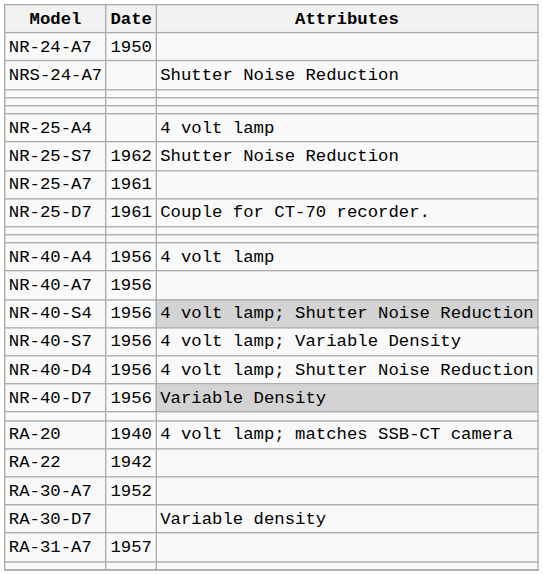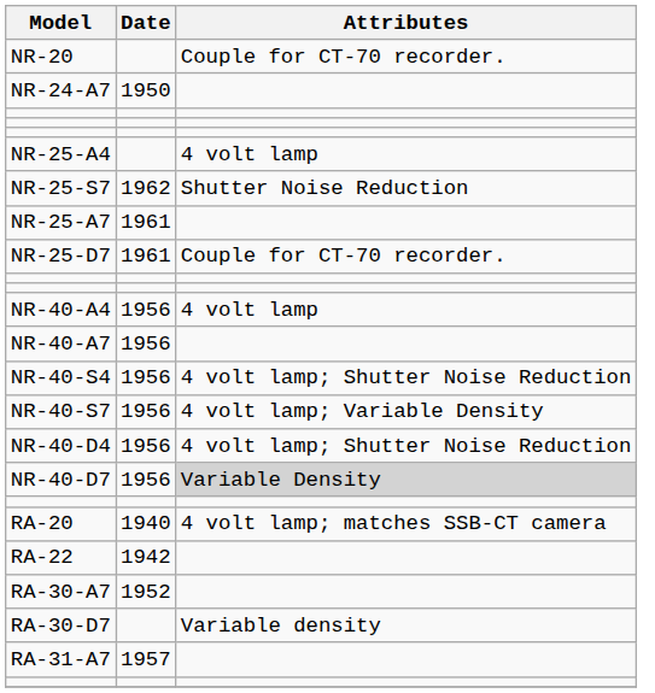+ row: NR-20 | Couple for CT-70 recorder.
- row: NRS-24-A7 | Shutter Noise Reduction
NR-40-S4 | Attributes: lightgrey background -> no background
